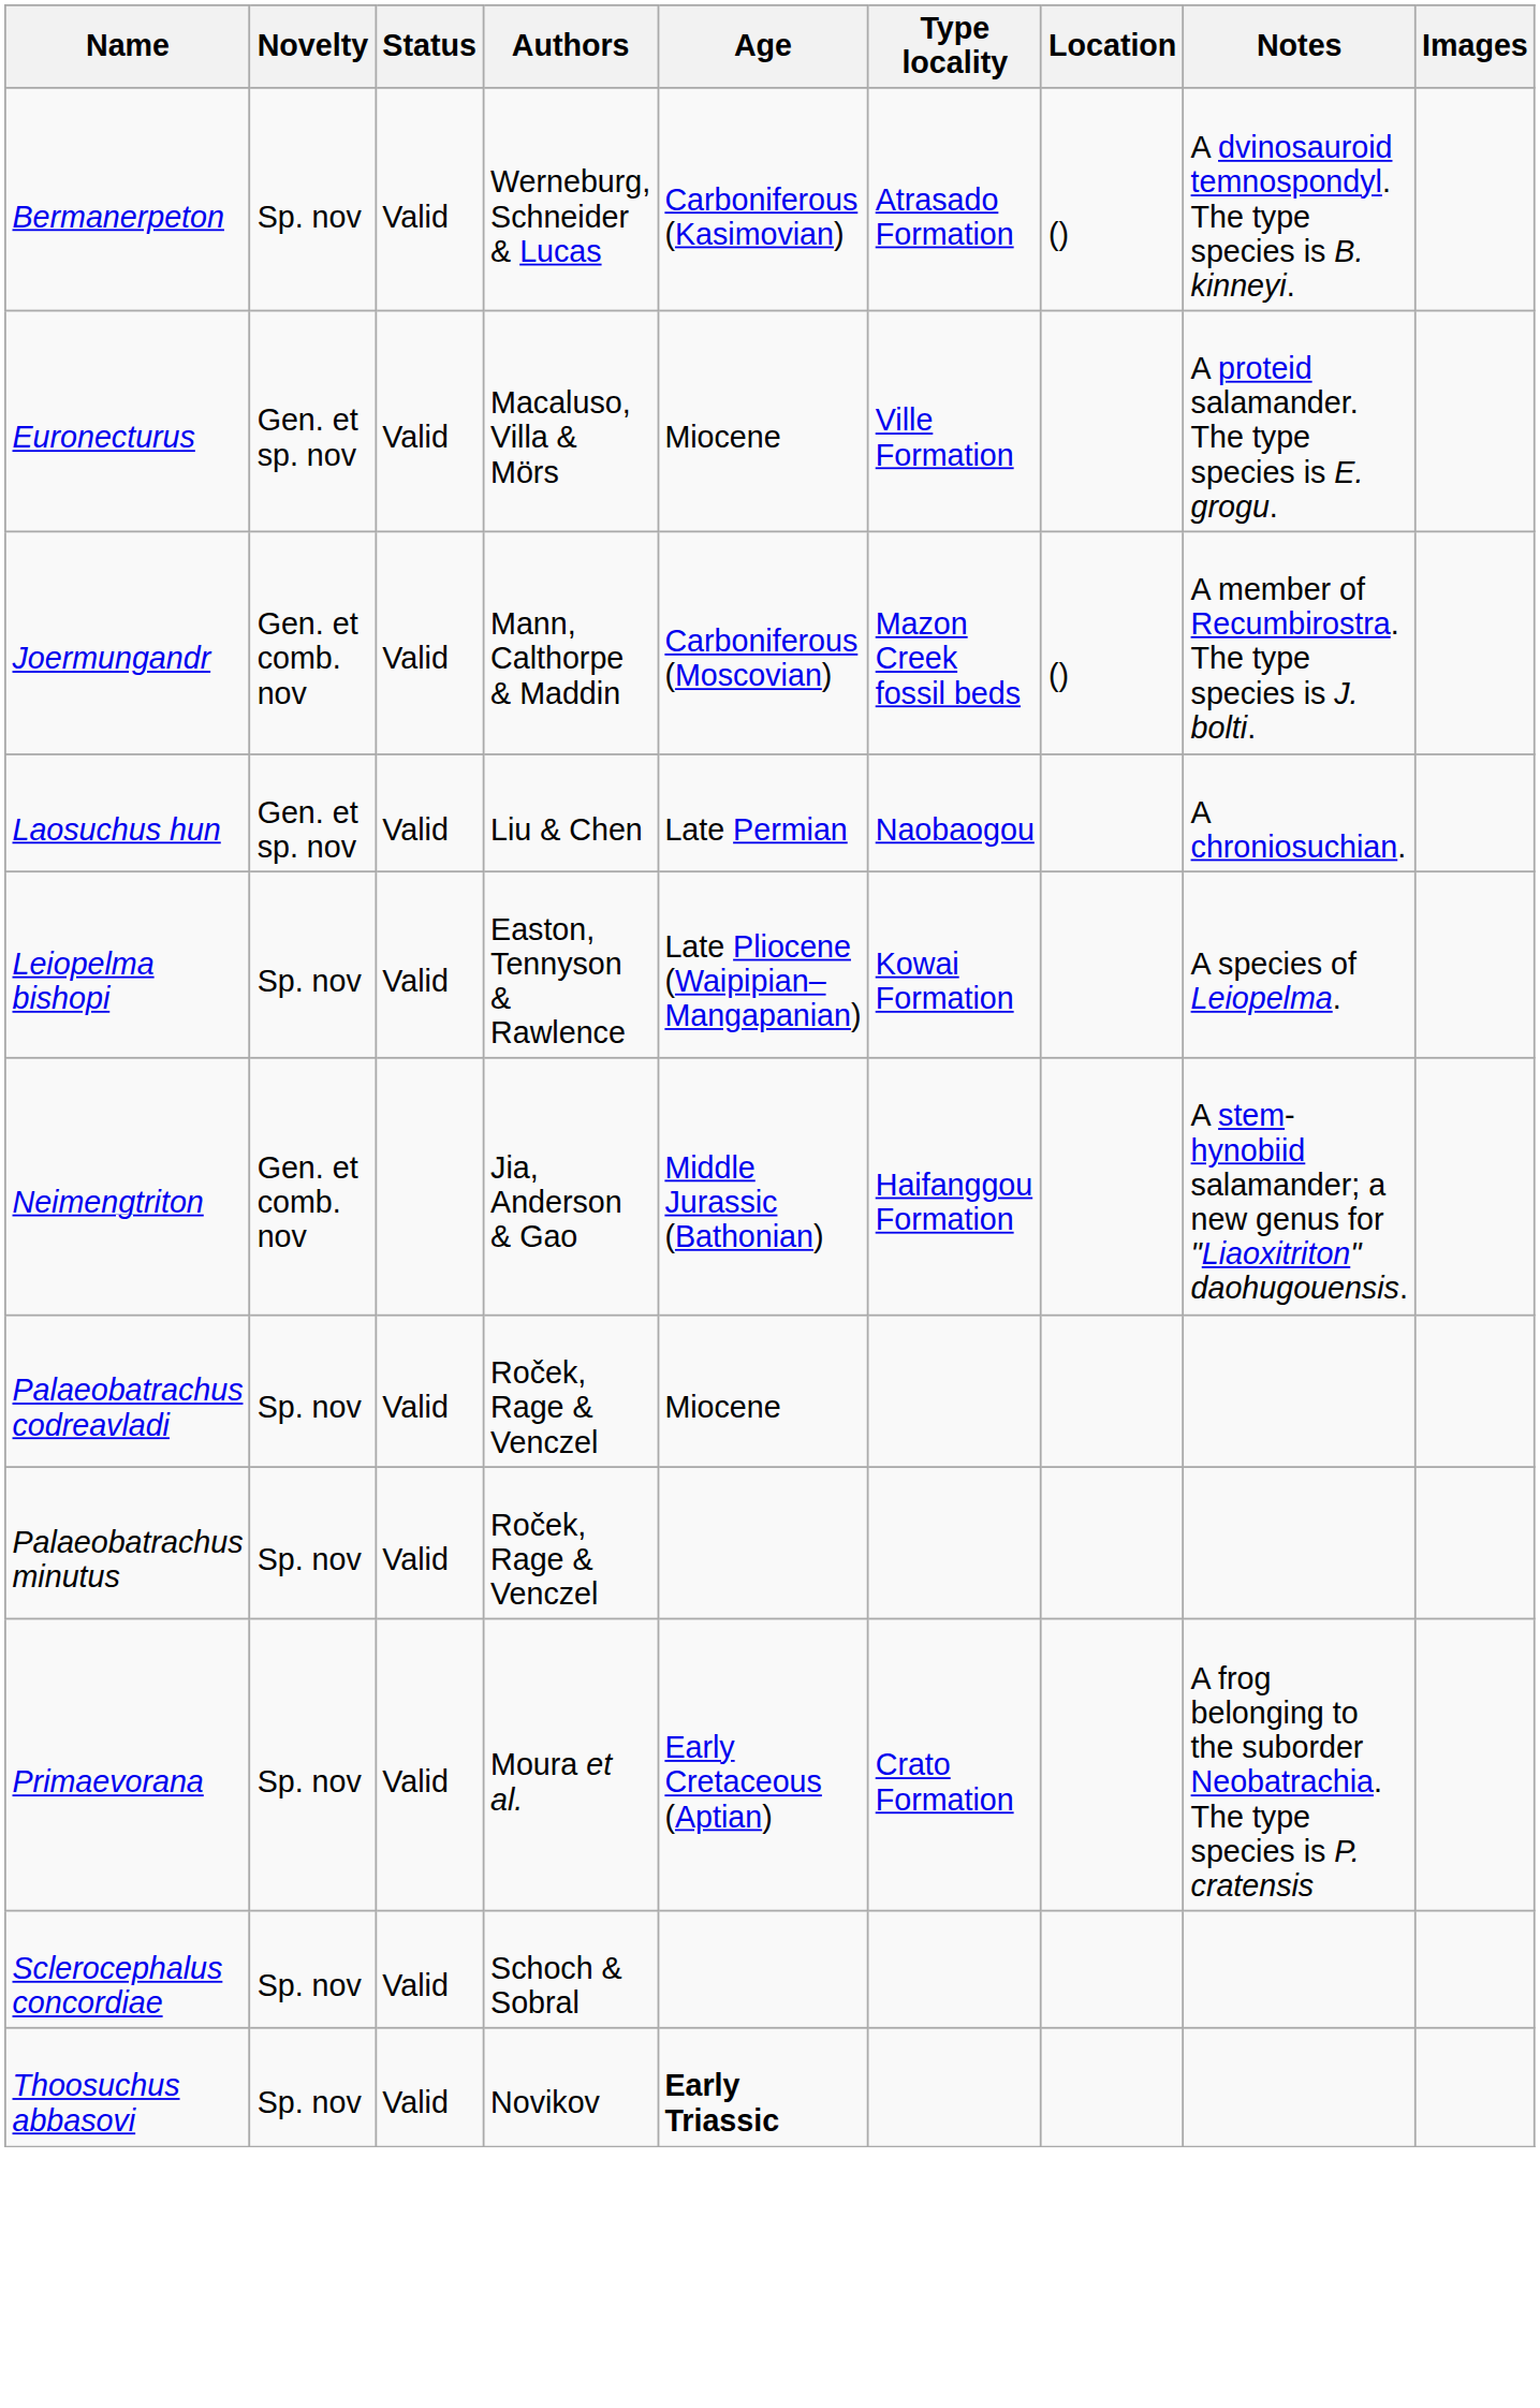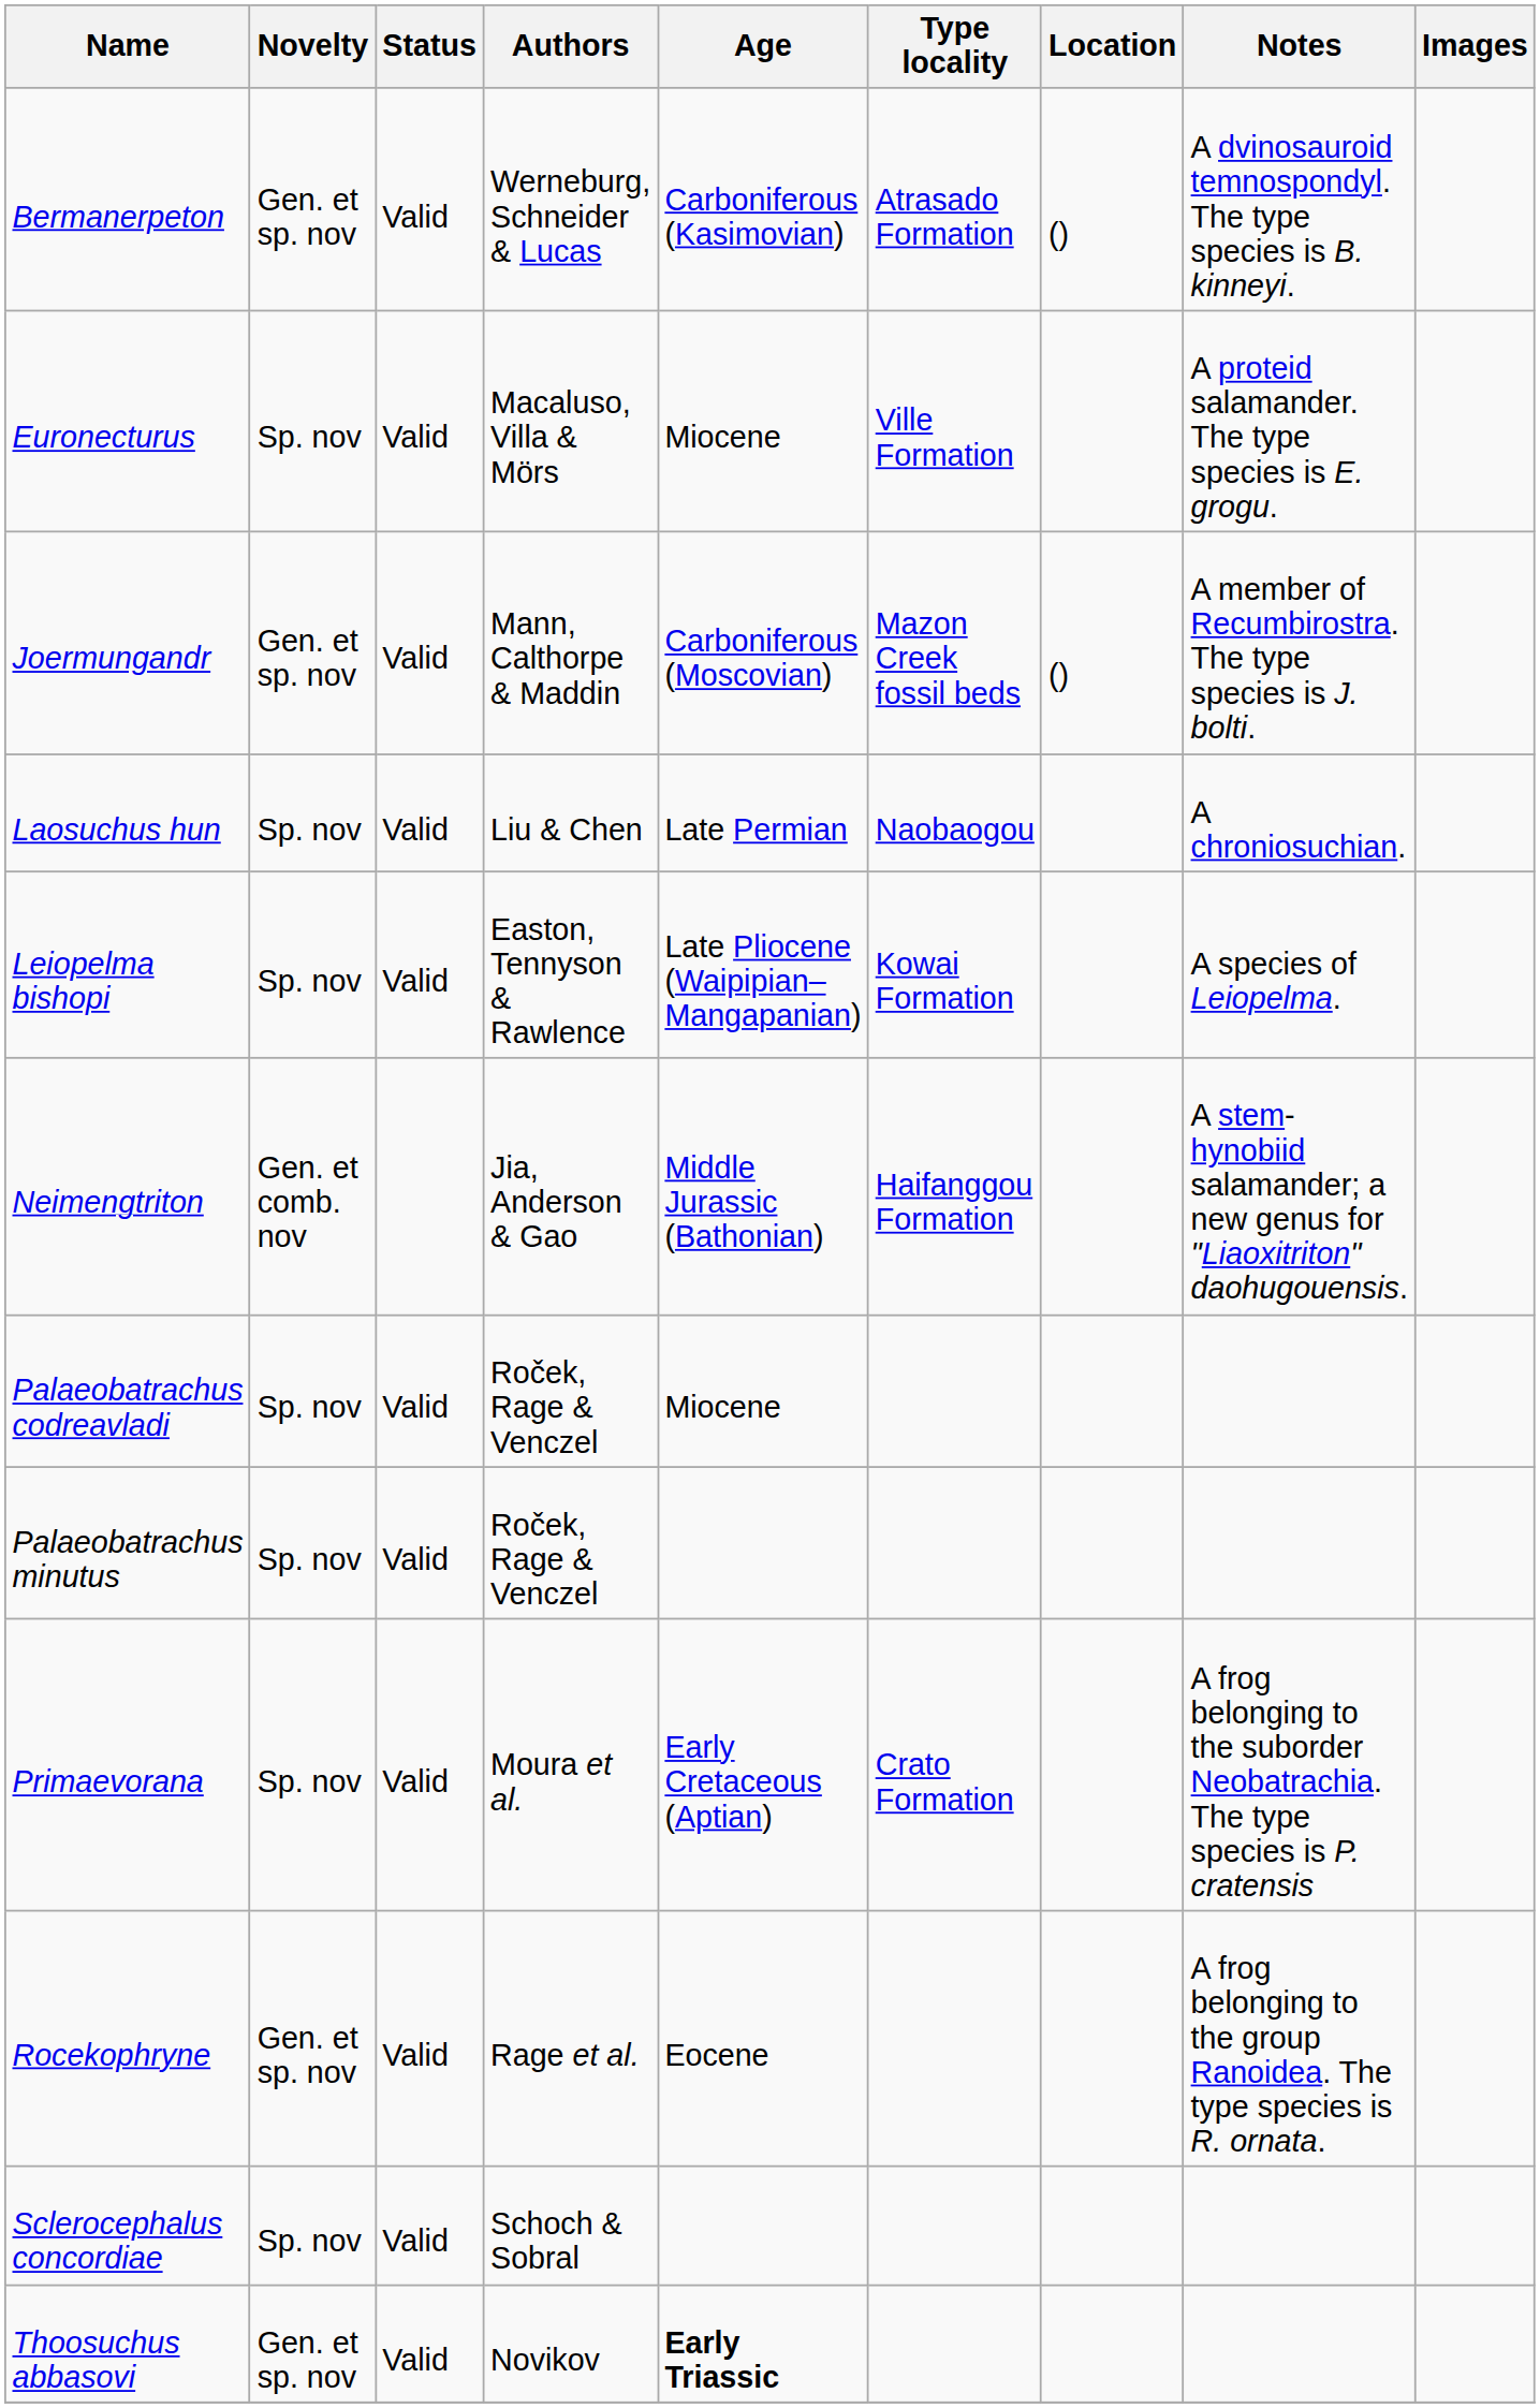Bermanerpeton | Novelty: Sp. nov -> Gen. et sp. nov
Euronecturus | Novelty: Gen. et sp. nov -> Sp. nov
Joermungandr | Novelty: Gen. et comb. nov -> Gen. et sp. nov
Laosuchus hun | Novelty: Gen. et sp. nov -> Sp. nov
+ row: Rocekophryne | Gen. et sp. nov | Valid | Rage et al. | Eocene | A frog belonging to the group Ranoidea. The type species is R. ornata.
Thoosuchus abbasovi | Novelty: Sp. nov -> Gen. et sp. nov
